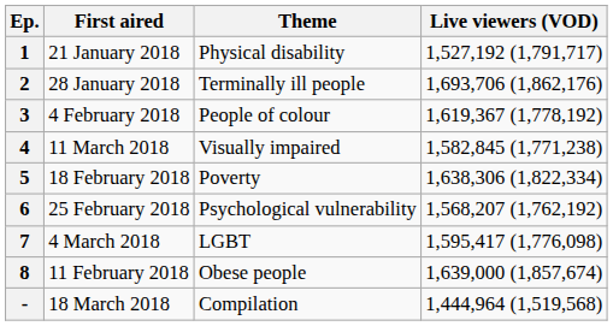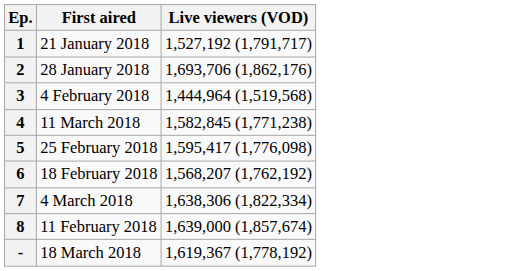- column: Theme | Physical disability | Terminally ill people | People of colour | Visually impaired | Poverty | Psychological vulnerability | LGBT | Obese people | Compilation
3 | Live viewers (VOD): 1,619,367 (1,778,192) -> 1,444,964 (1,519,568)
5 | First aired: 18 February 2018 -> 25 February 2018
5 | Live viewers (VOD): 1,638,306 (1,822,334) -> 1,595,417 (1,776,098)
6 | First aired: 25 February 2018 -> 18 February 2018
7 | Live viewers (VOD): 1,595,417 (1,776,098) -> 1,638,306 (1,822,334)
- | Live viewers (VOD): 1,444,964 (1,519,568) -> 1,619,367 (1,778,192)
